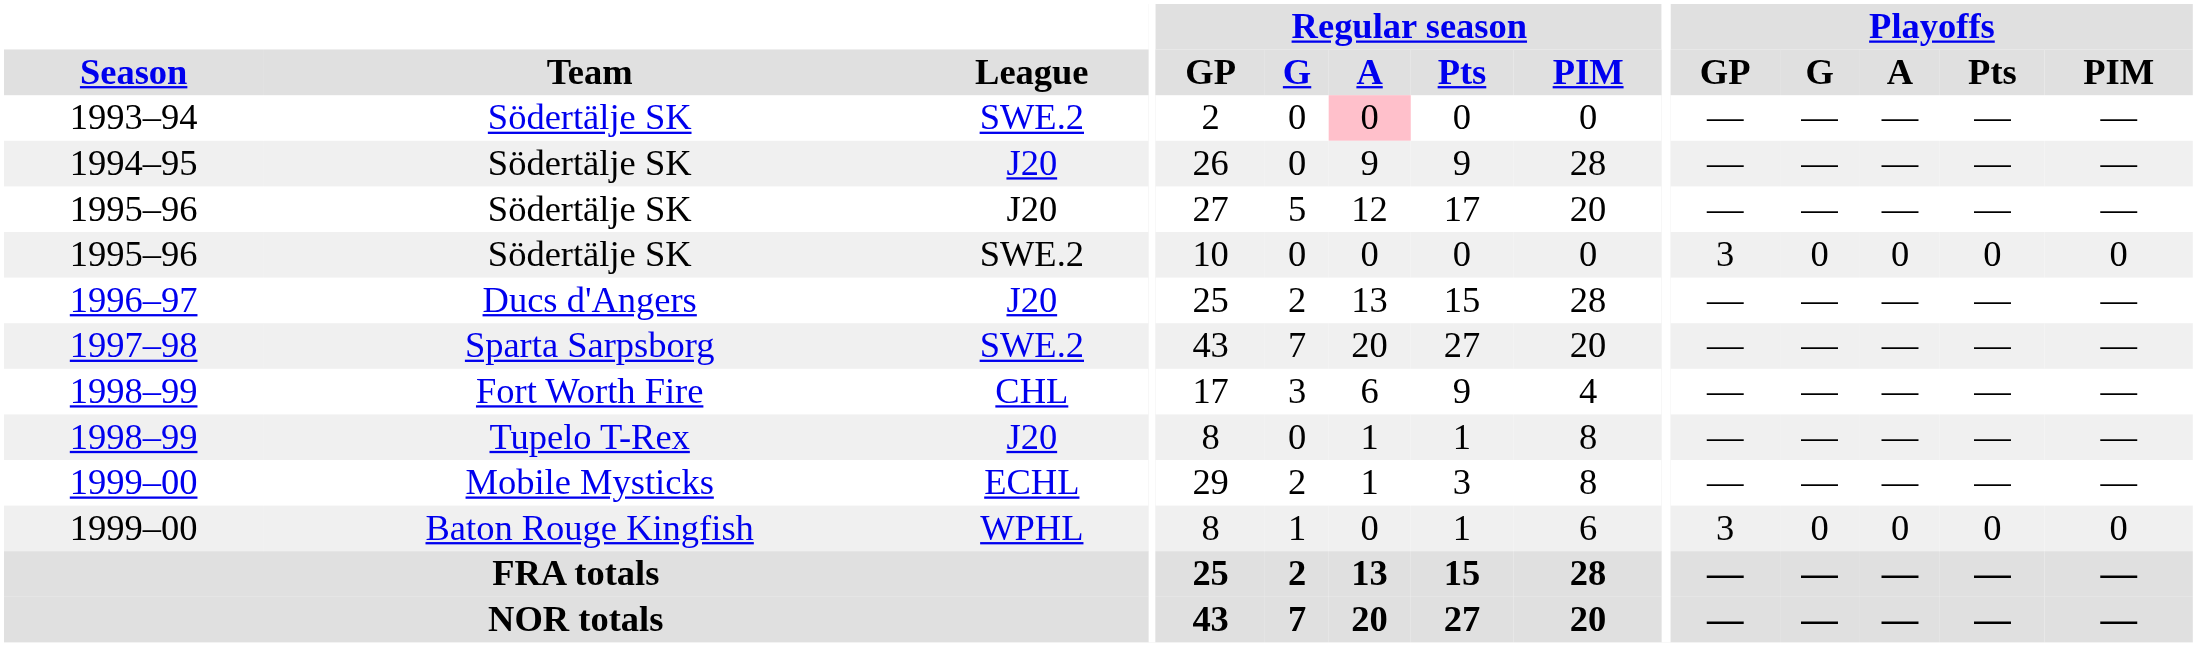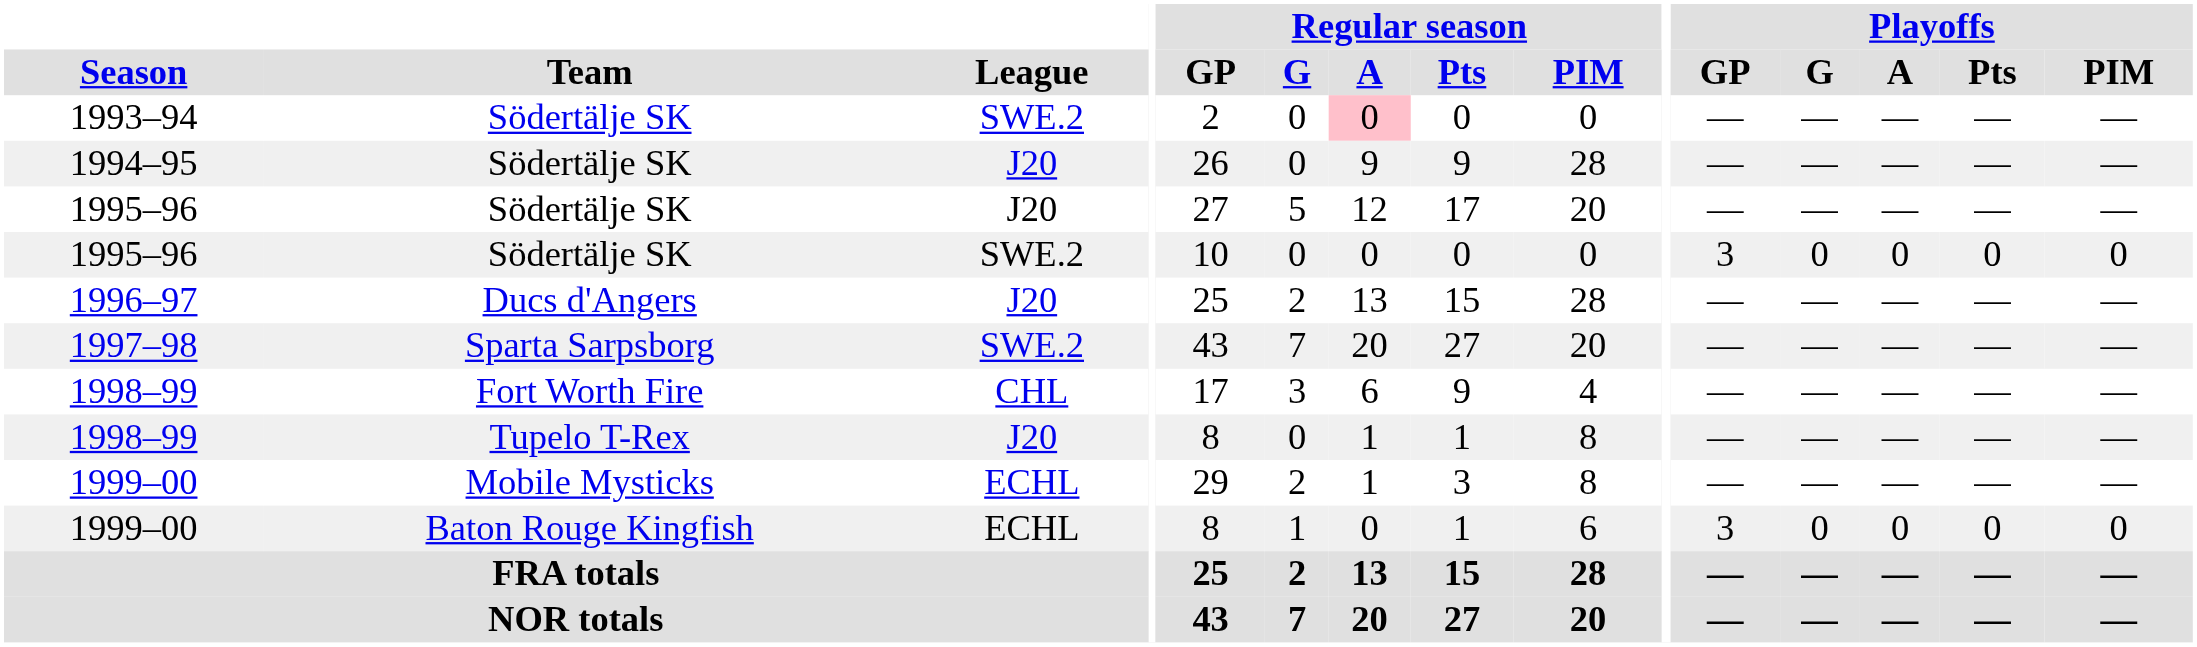1999–00 / Baton Rouge Kingfish | League: WPHL -> ECHL
